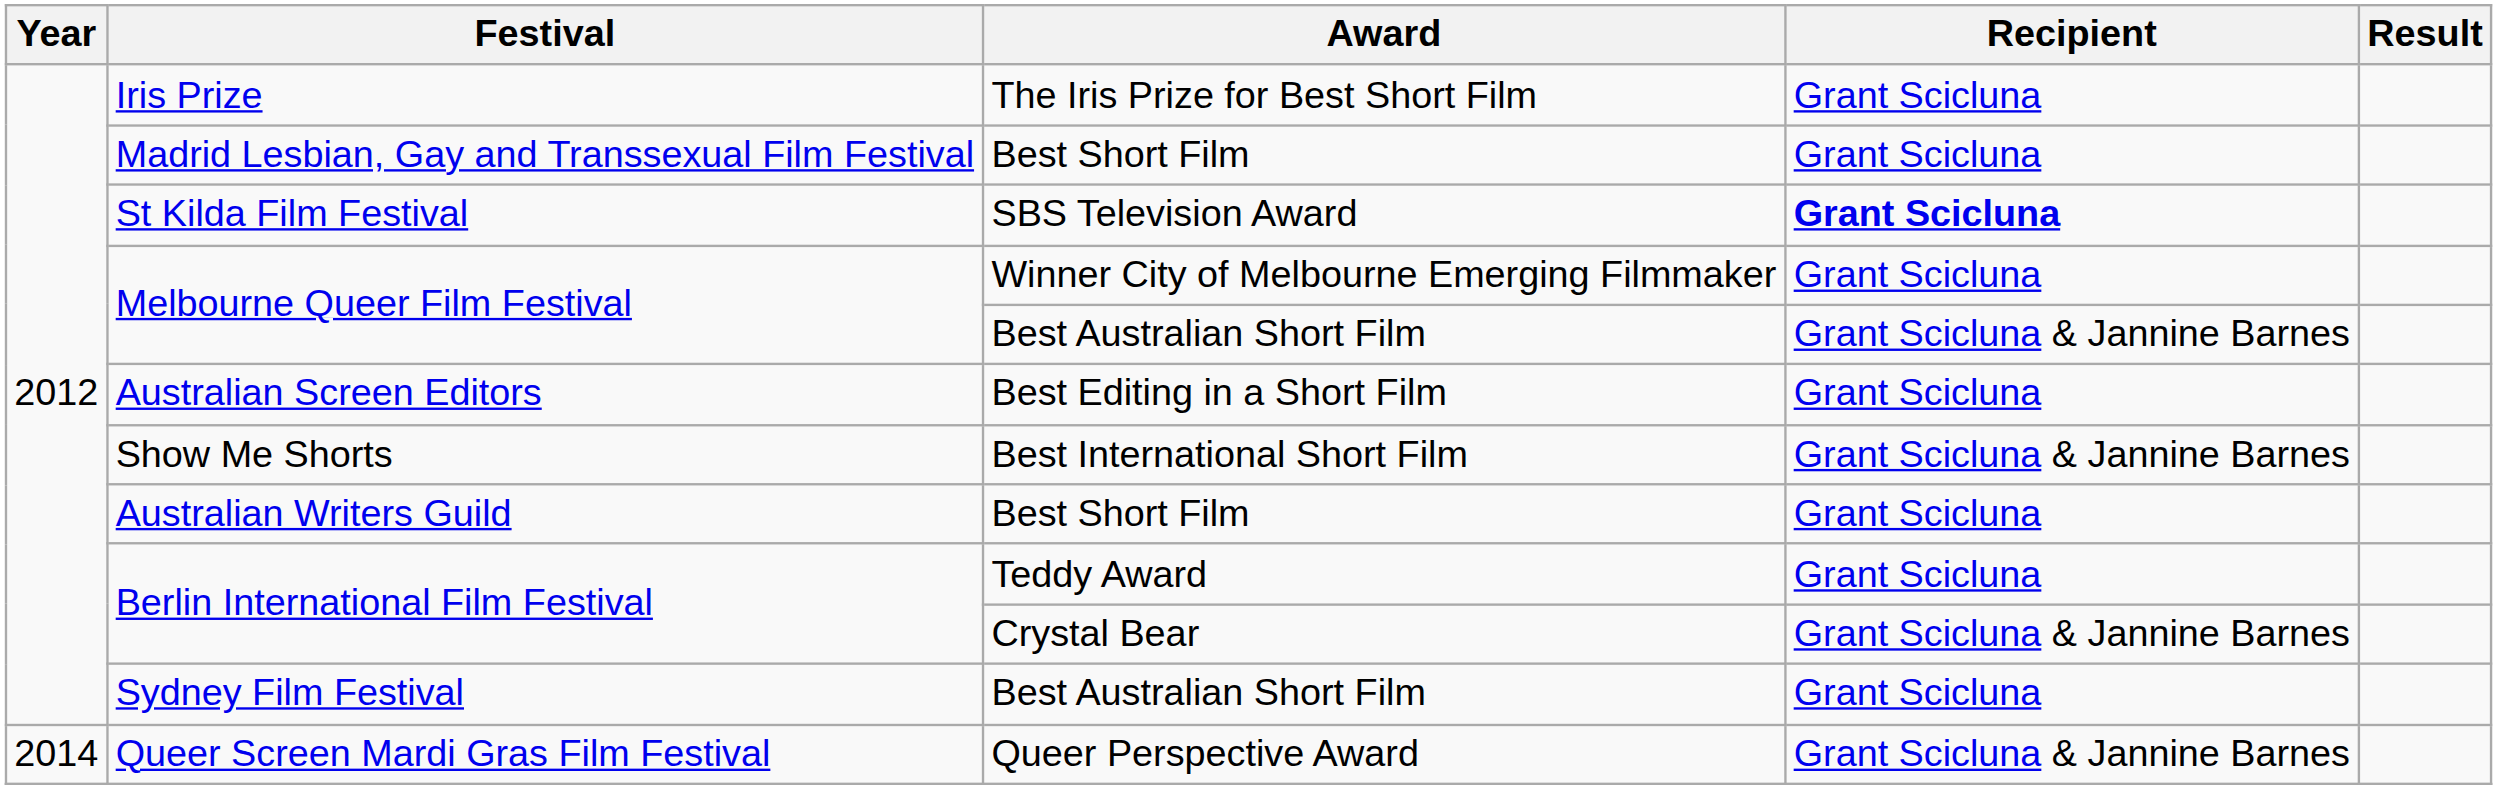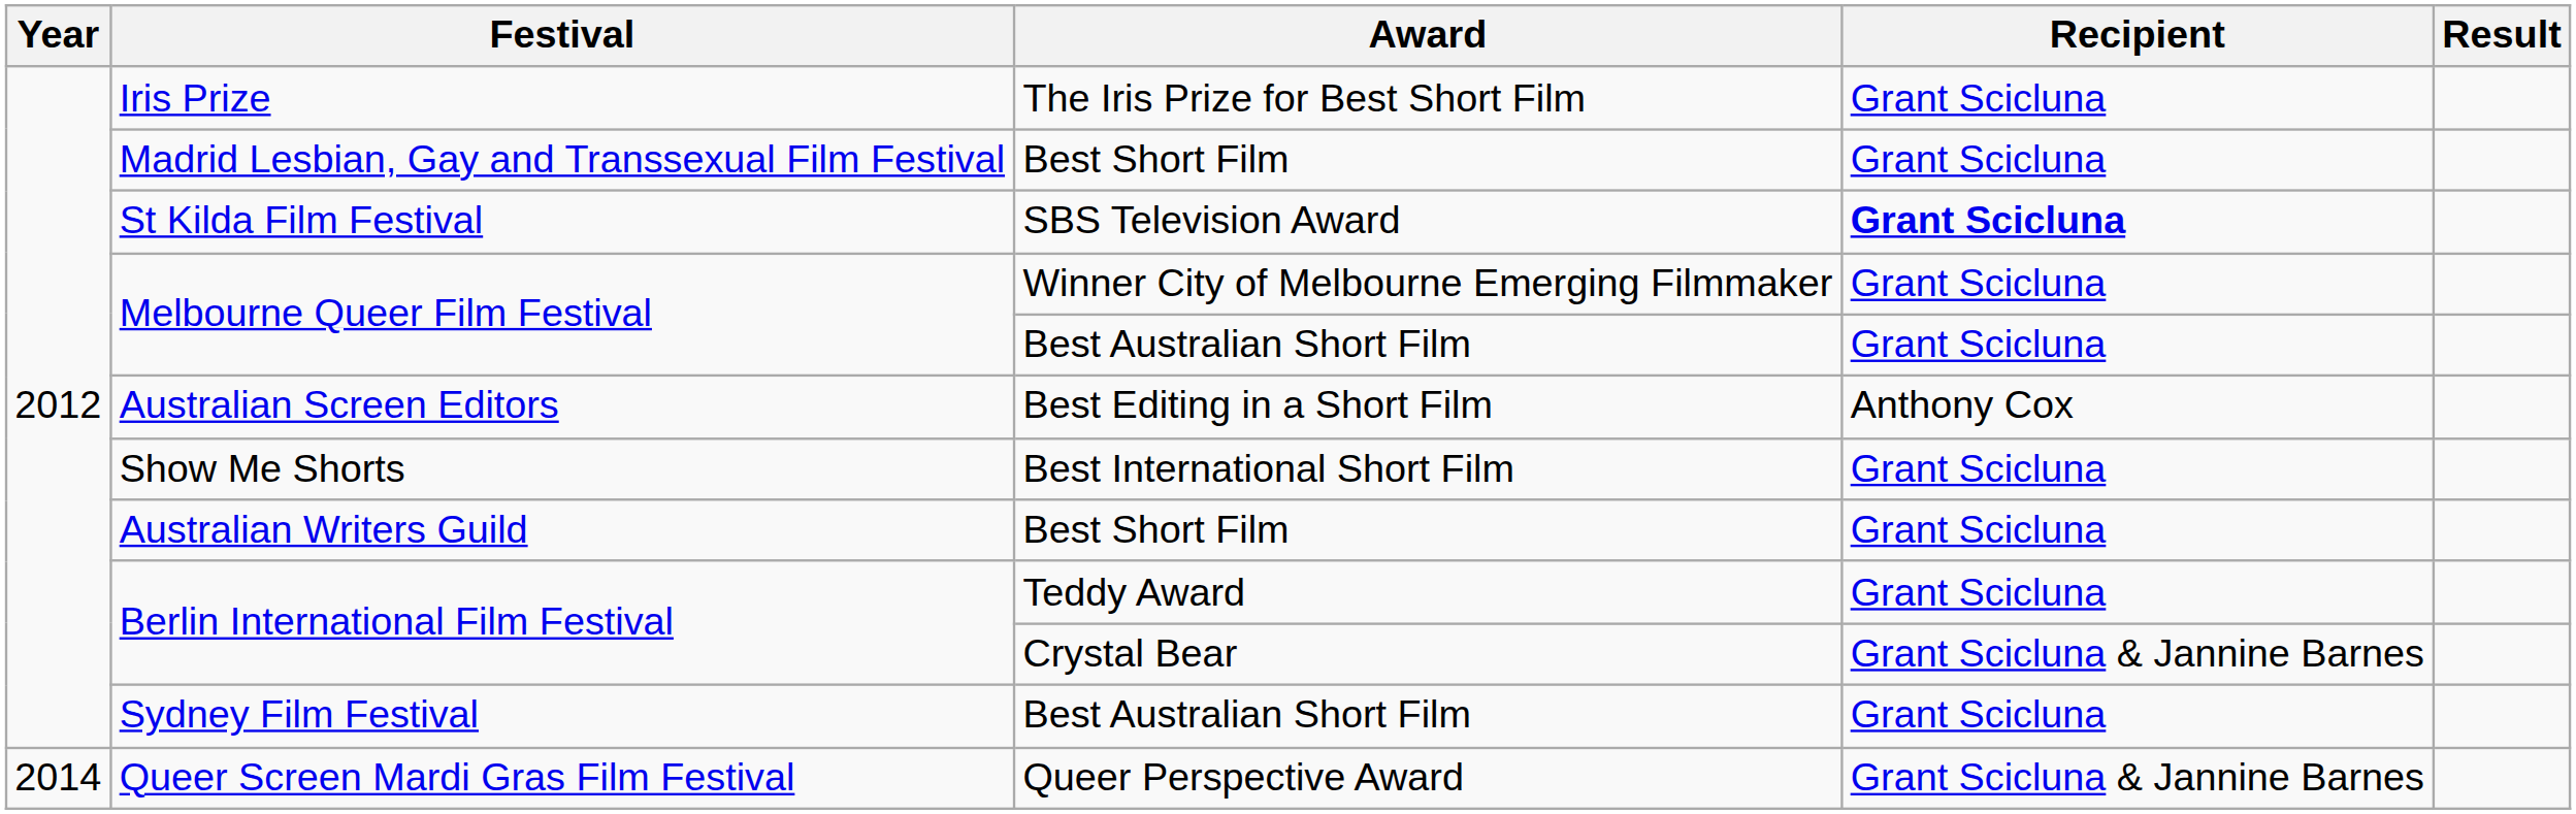Melbourne Queer Film Festival / Best Australian Short Film | Recipient: Grant Scicluna & Jannine Barnes -> Grant Scicluna
Australian Screen Editors | Recipient: Grant Scicluna -> Anthony Cox
Show Me Shorts | Recipient: Grant Scicluna & Jannine Barnes -> Grant Scicluna
